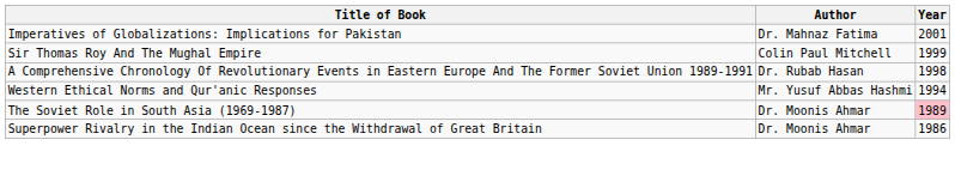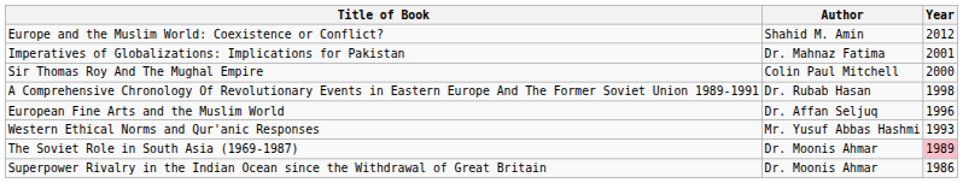+ row: Europe and the Muslim World: Coexistence or Conflict? | Shahid M. Amin | 2012
Sir Thomas Roy And The Mughal Empire | Year: 1999 -> 2000
+ row: European Fine Arts and the Muslim World | Dr. Affan Seljuq | 1996
Western Ethical Norms and Qur'anic Responses | Year: 1994 -> 1993
